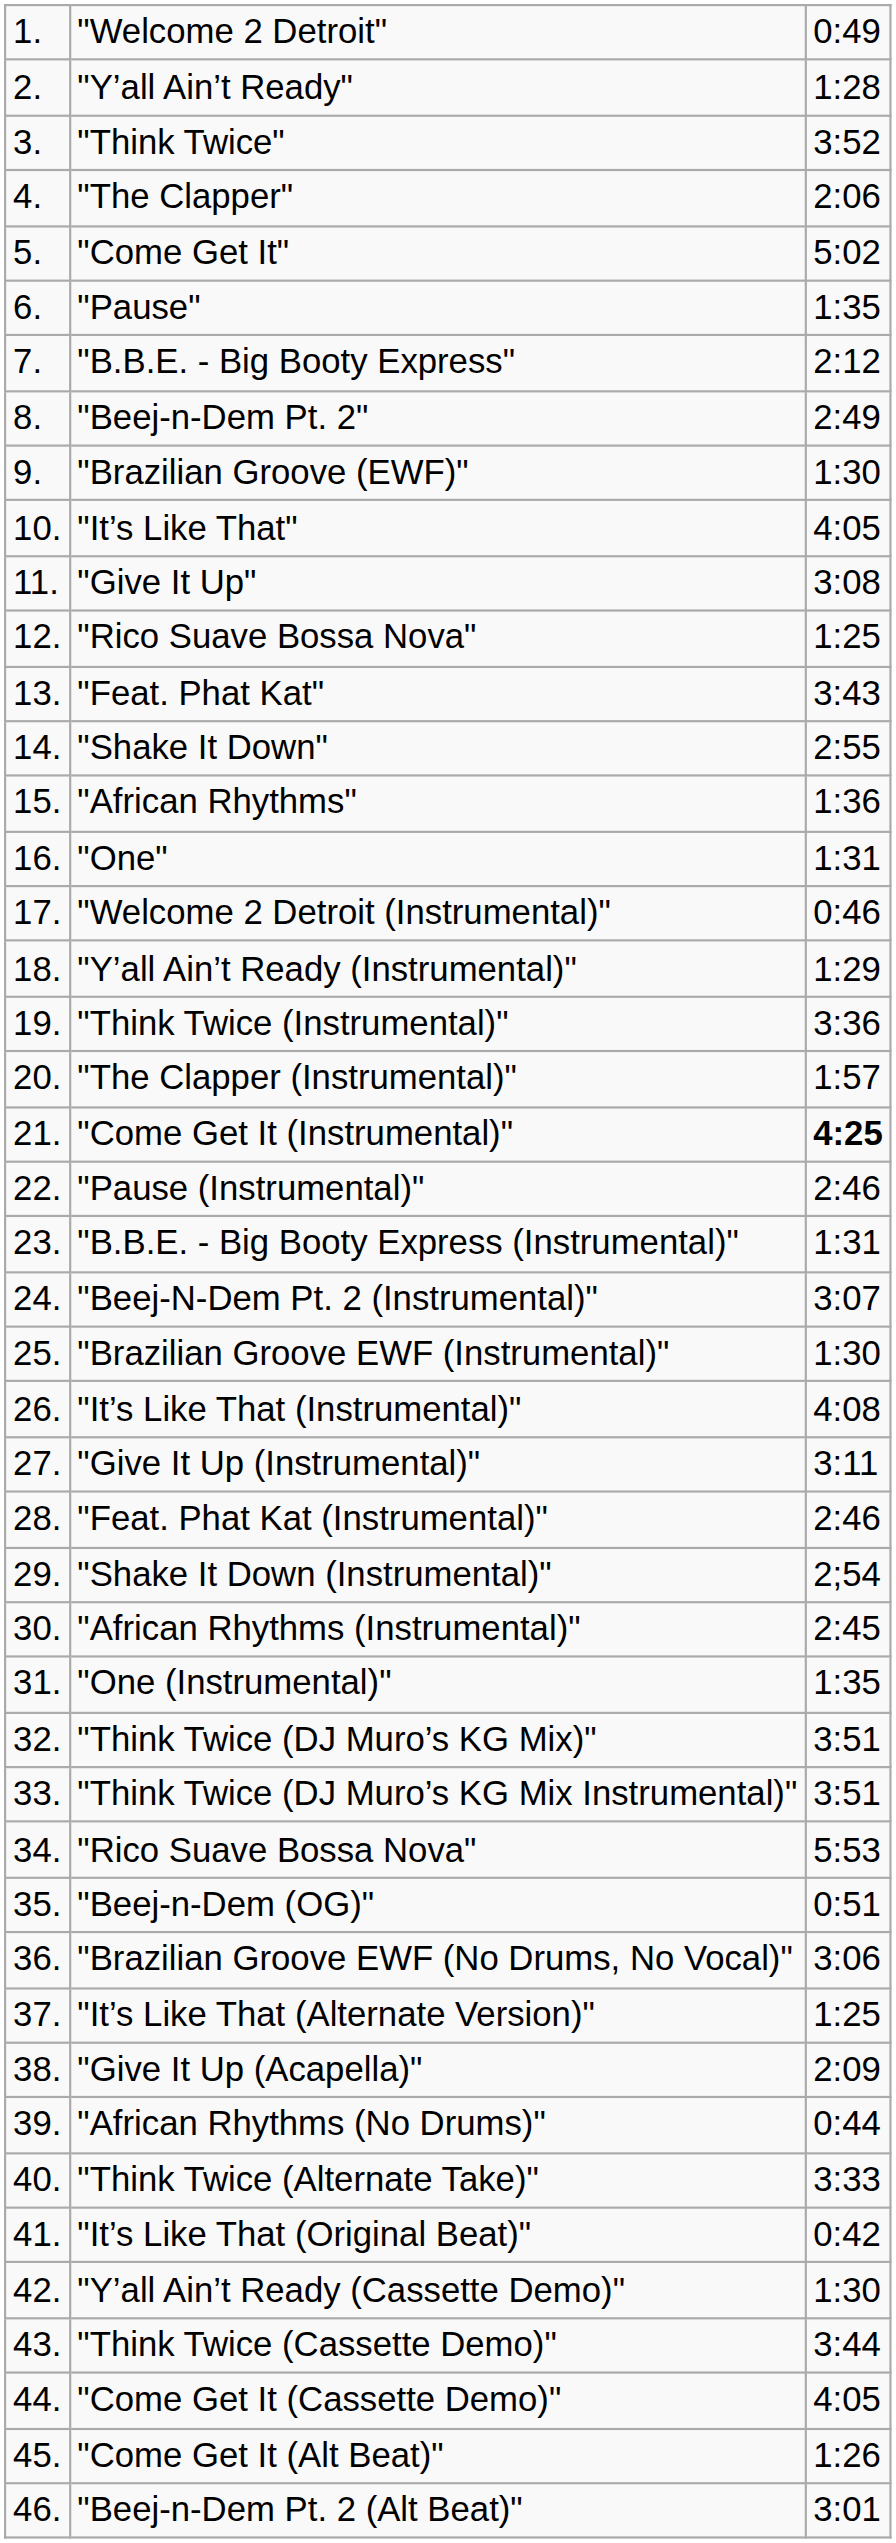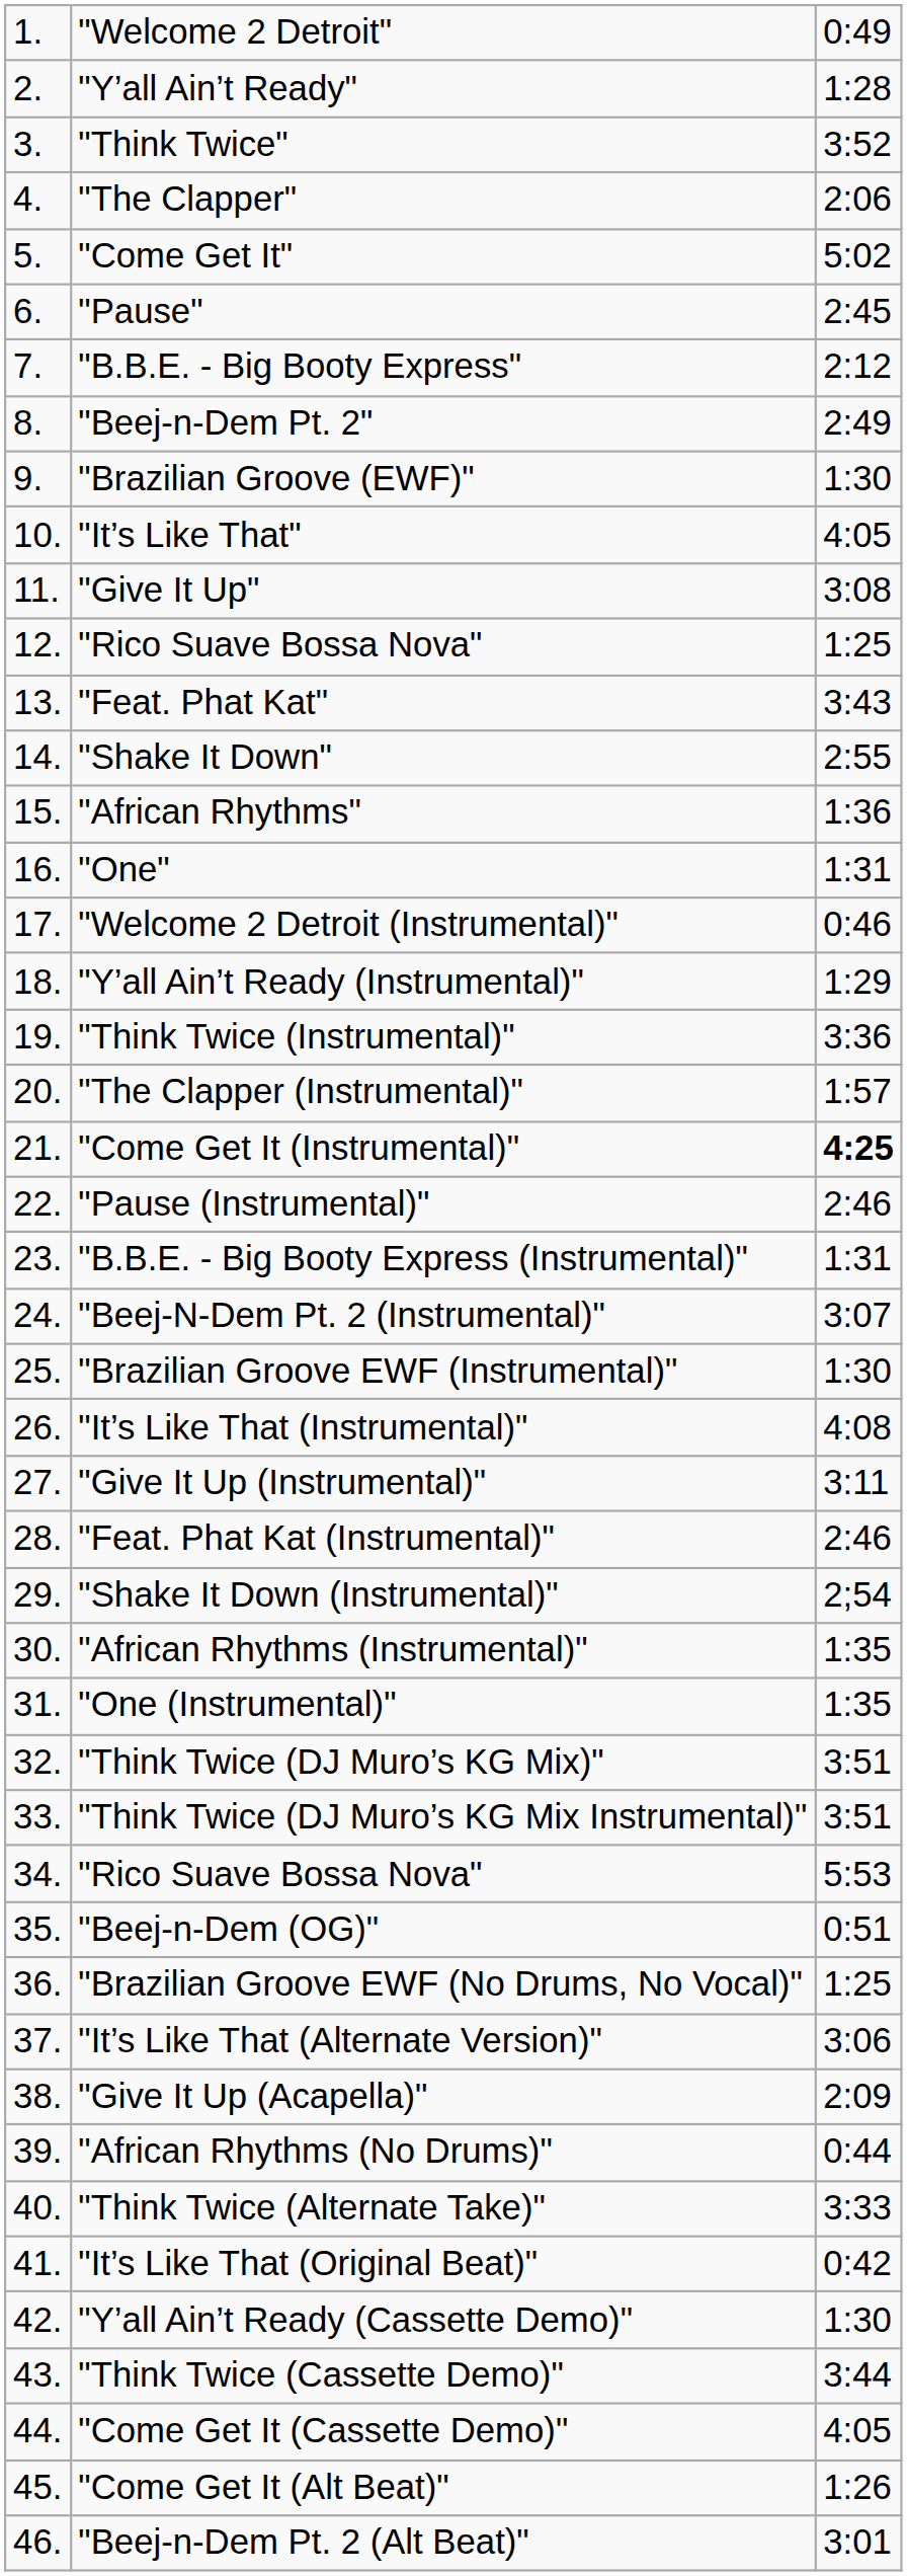"Pause" | column 3: 1:35 -> 2:45
"African Rhythms (Instrumental)" | column 3: 2:45 -> 1:35
"Brazilian Groove EWF (No Drums, No Vocal)" | column 3: 3:06 -> 1:25
"It’s Like That (Alternate Version)" | column 3: 1:25 -> 3:06
